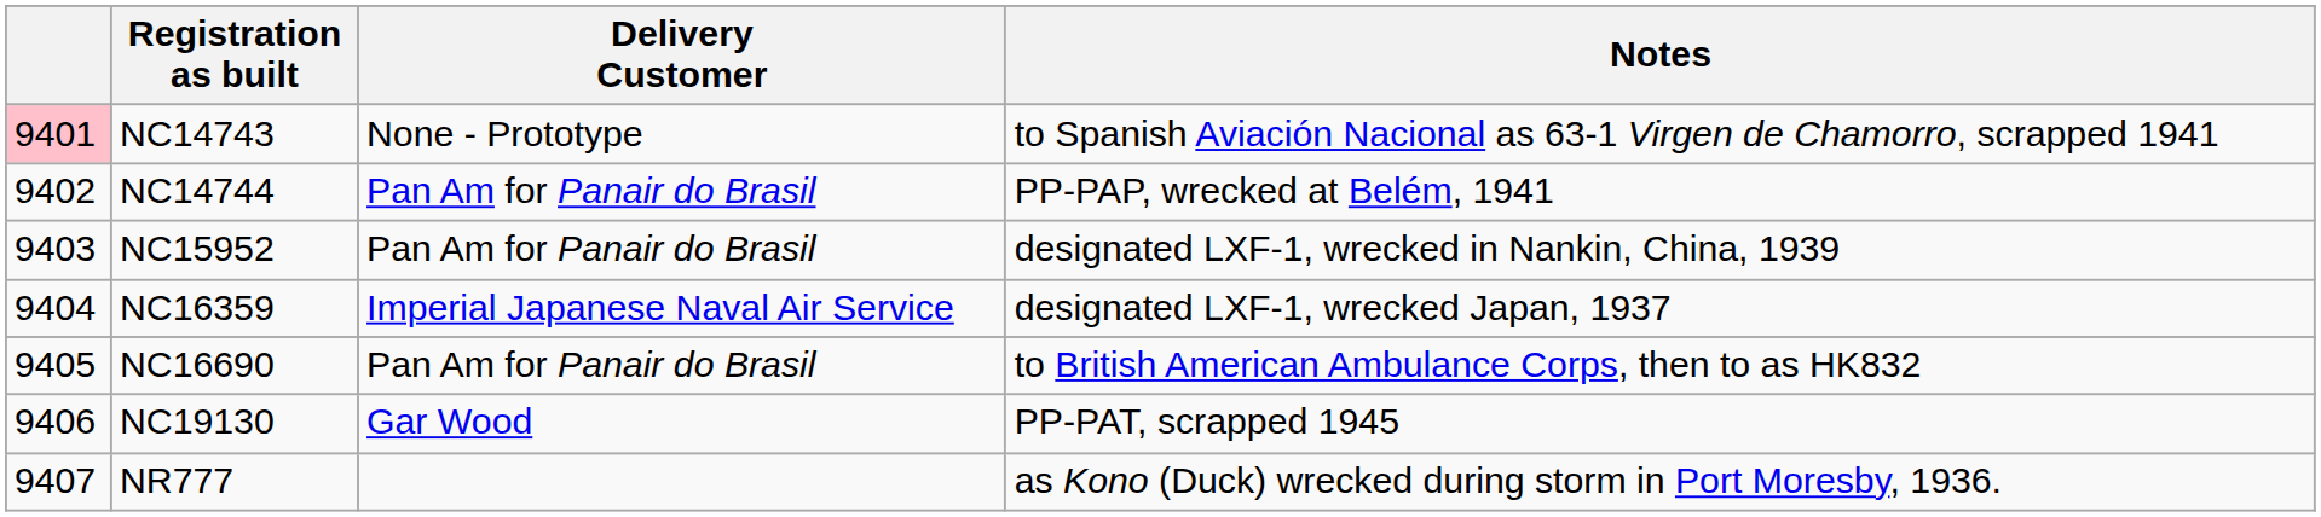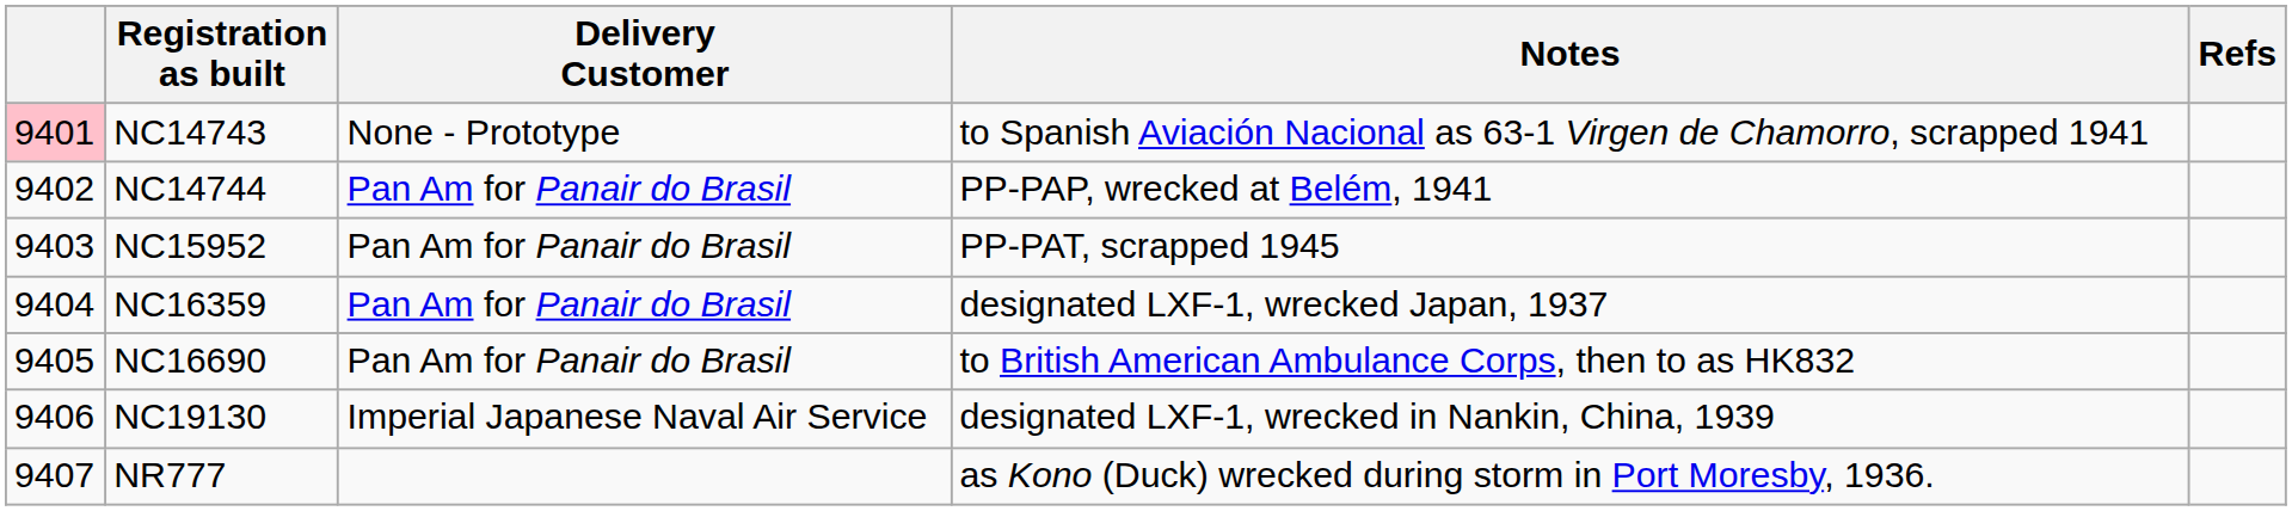+ column: Refs
NC15952 | Notes: designated LXF-1, wrecked in Nankin, China, 1939 -> PP-PAT, scrapped 1945
NC16359 | Delivery Customer: Imperial Japanese Naval Air Service -> Pan Am for Panair do Brasil
NC19130 | Delivery Customer: Gar Wood -> Imperial Japanese Naval Air Service
NC19130 | Notes: PP-PAT, scrapped 1945 -> designated LXF-1, wrecked in Nankin, China, 1939
